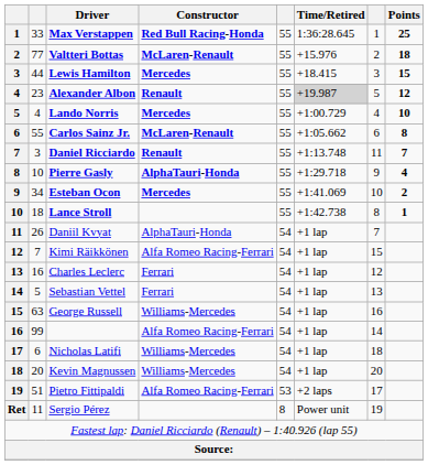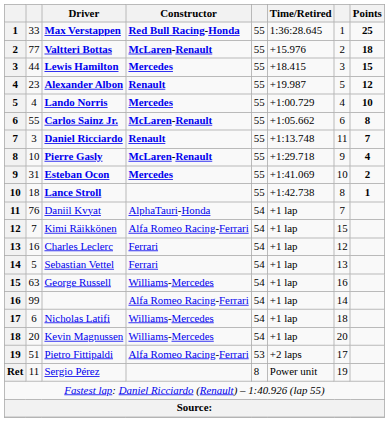Alexander Albon | Time/Retired: lightgrey background -> no background
Pierre Gasly | Constructor: AlphaTauri-Honda -> McLaren-Renault
Esteban Ocon | column 2: 34 -> 31
Daniil Kvyat | column 2: 26 -> 76
